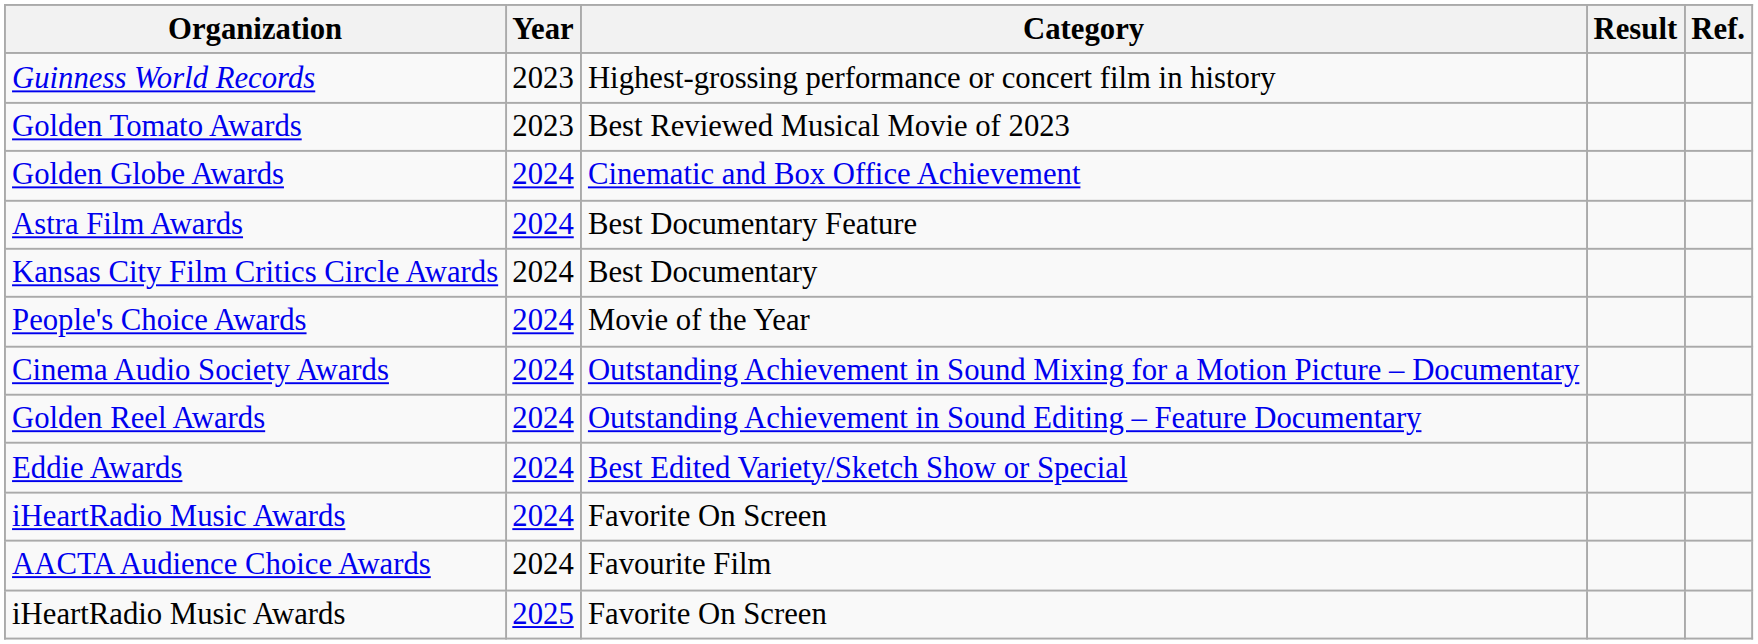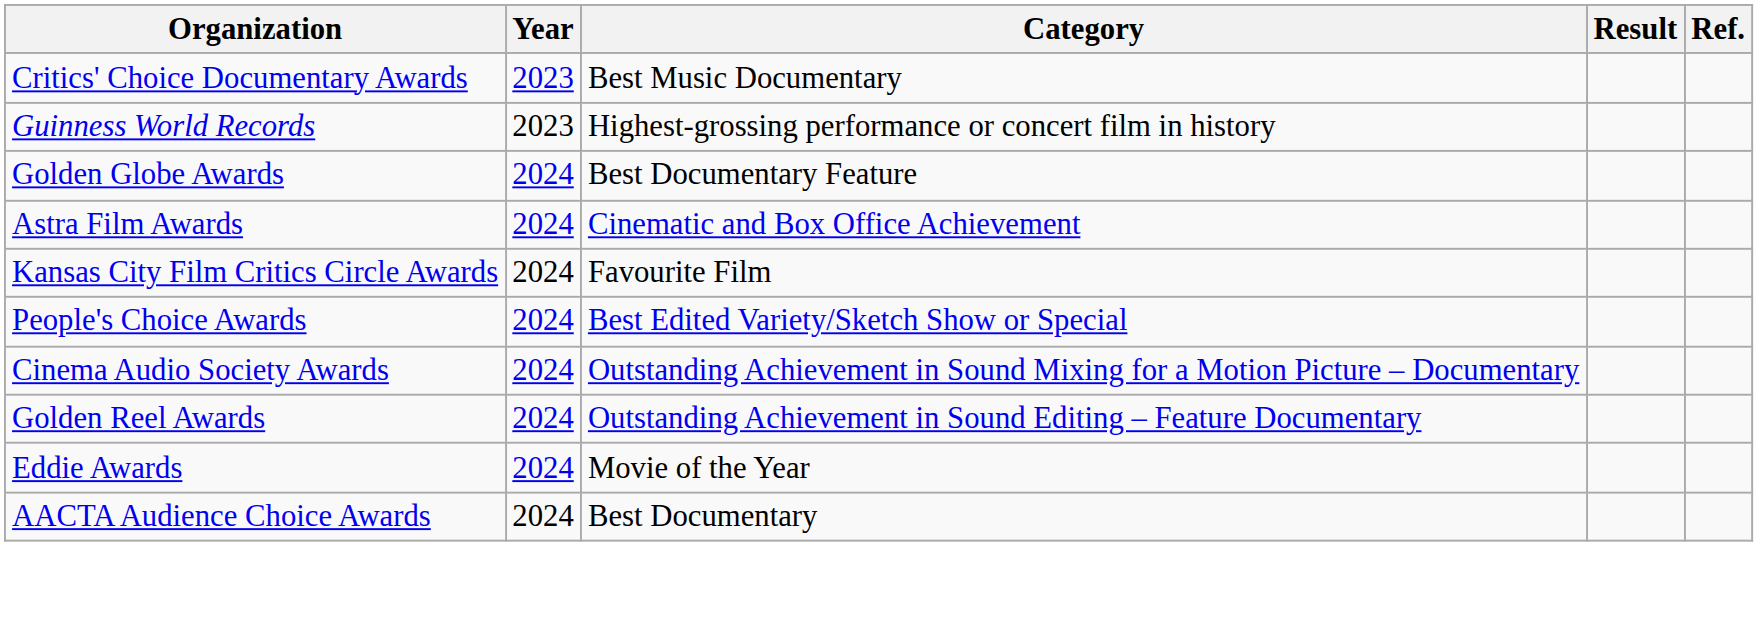+ row: Critics' Choice Documentary Awards | 2023 | Best Music Documentary
- row: Golden Tomato Awards | 2023 | Best Reviewed Musical Movie of 2023
Golden Globe Awards | Category: Cinematic and Box Office Achievement -> Best Documentary Feature
Astra Film Awards | Category: Best Documentary Feature -> Cinematic and Box Office Achievement
Kansas City Film Critics Circle Awards | Category: Best Documentary -> Favourite Film
People's Choice Awards | Category: Movie of the Year -> Best Edited Variety/Sketch Show or Special
Eddie Awards | Category: Best Edited Variety/Sketch Show or Special -> Movie of the Year
- row: iHeartRadio Music Awards | 2024 | Favorite On Screen
AACTA Audience Choice Awards | Category: Favourite Film -> Best Documentary
- row: iHeartRadio Music Awards | 2025 | Favorite On Screen
